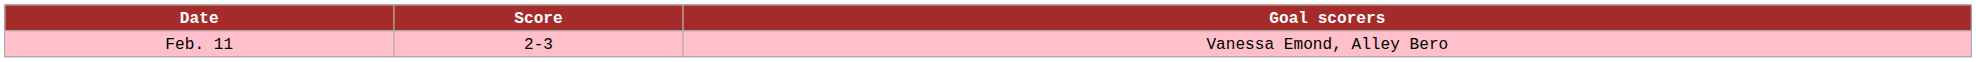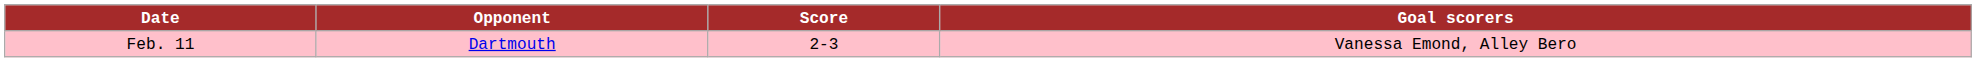+ column: Opponent | Dartmouth
